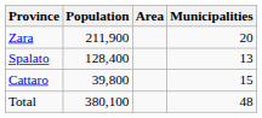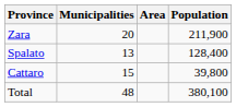columns swapped: Municipalities <-> Population
